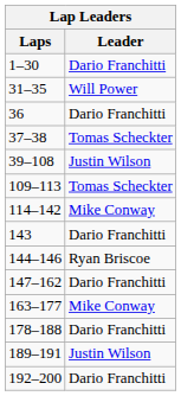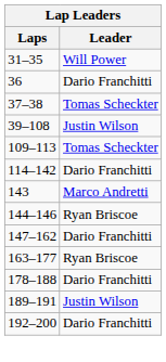- row: 1–30 | Dario Franchitti
114–142 | Leader: Mike Conway -> Dario Franchitti
143 | Leader: Dario Franchitti -> Marco Andretti
163–177 | Leader: Mike Conway -> Ryan Briscoe
